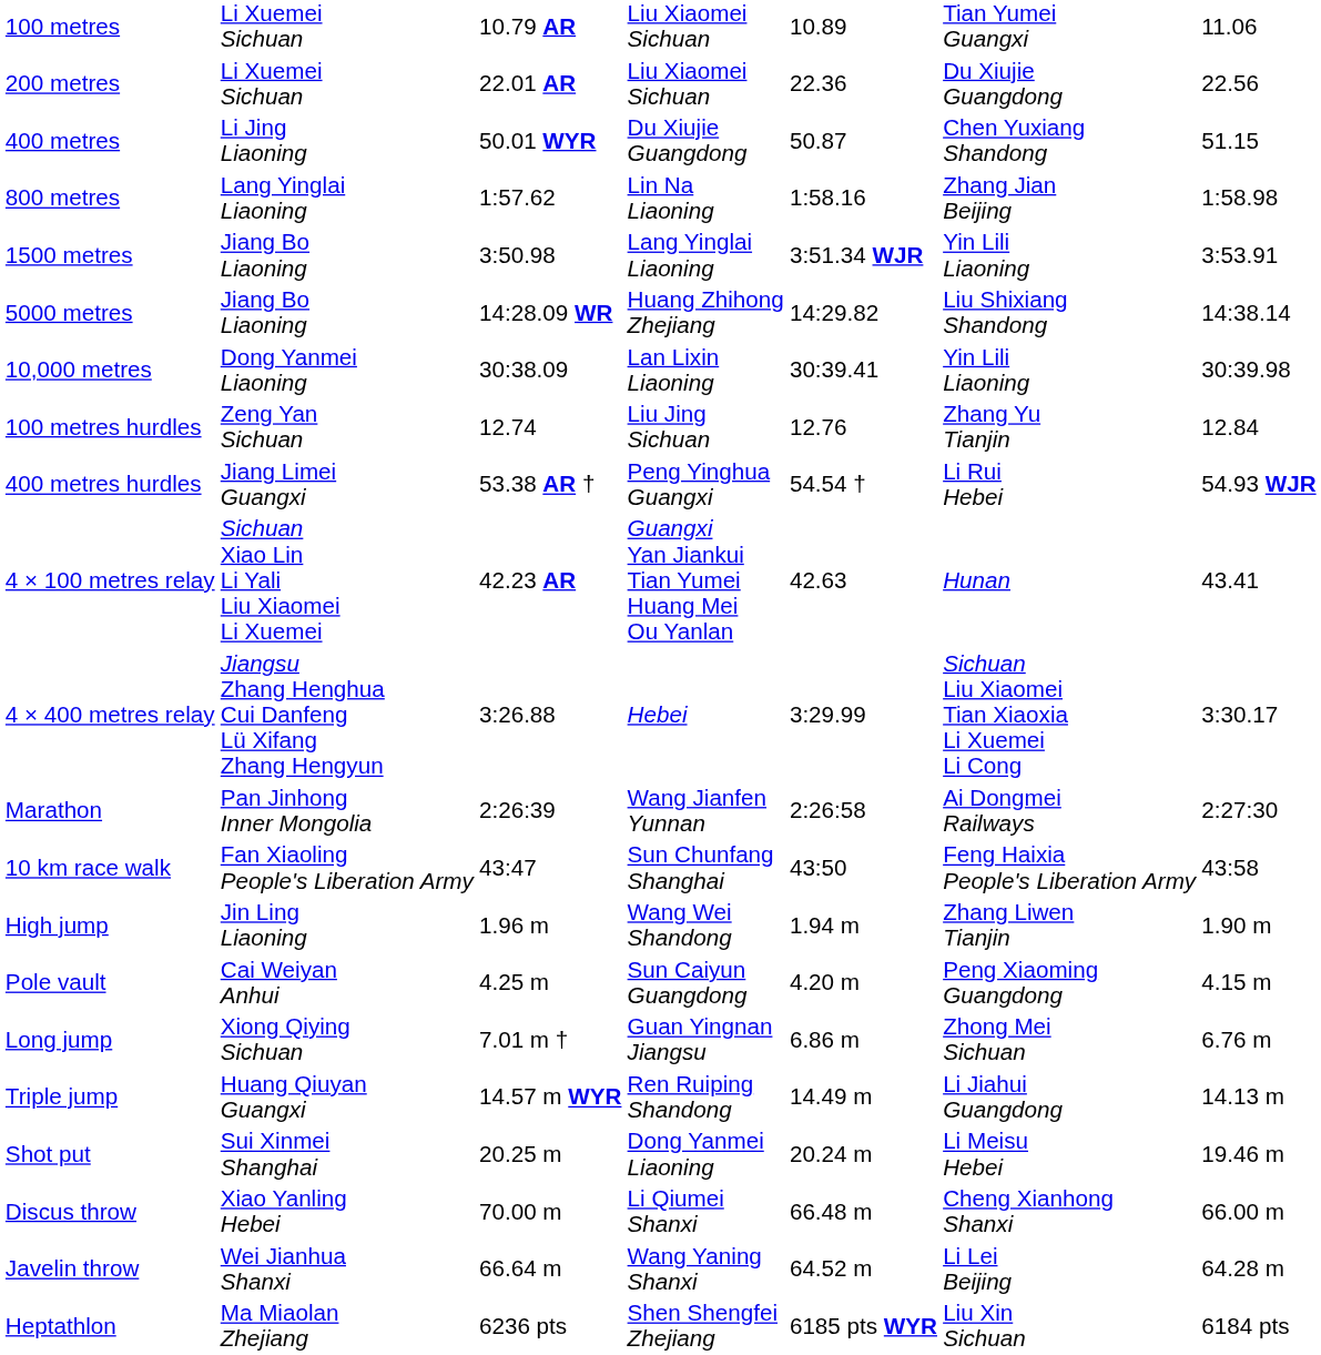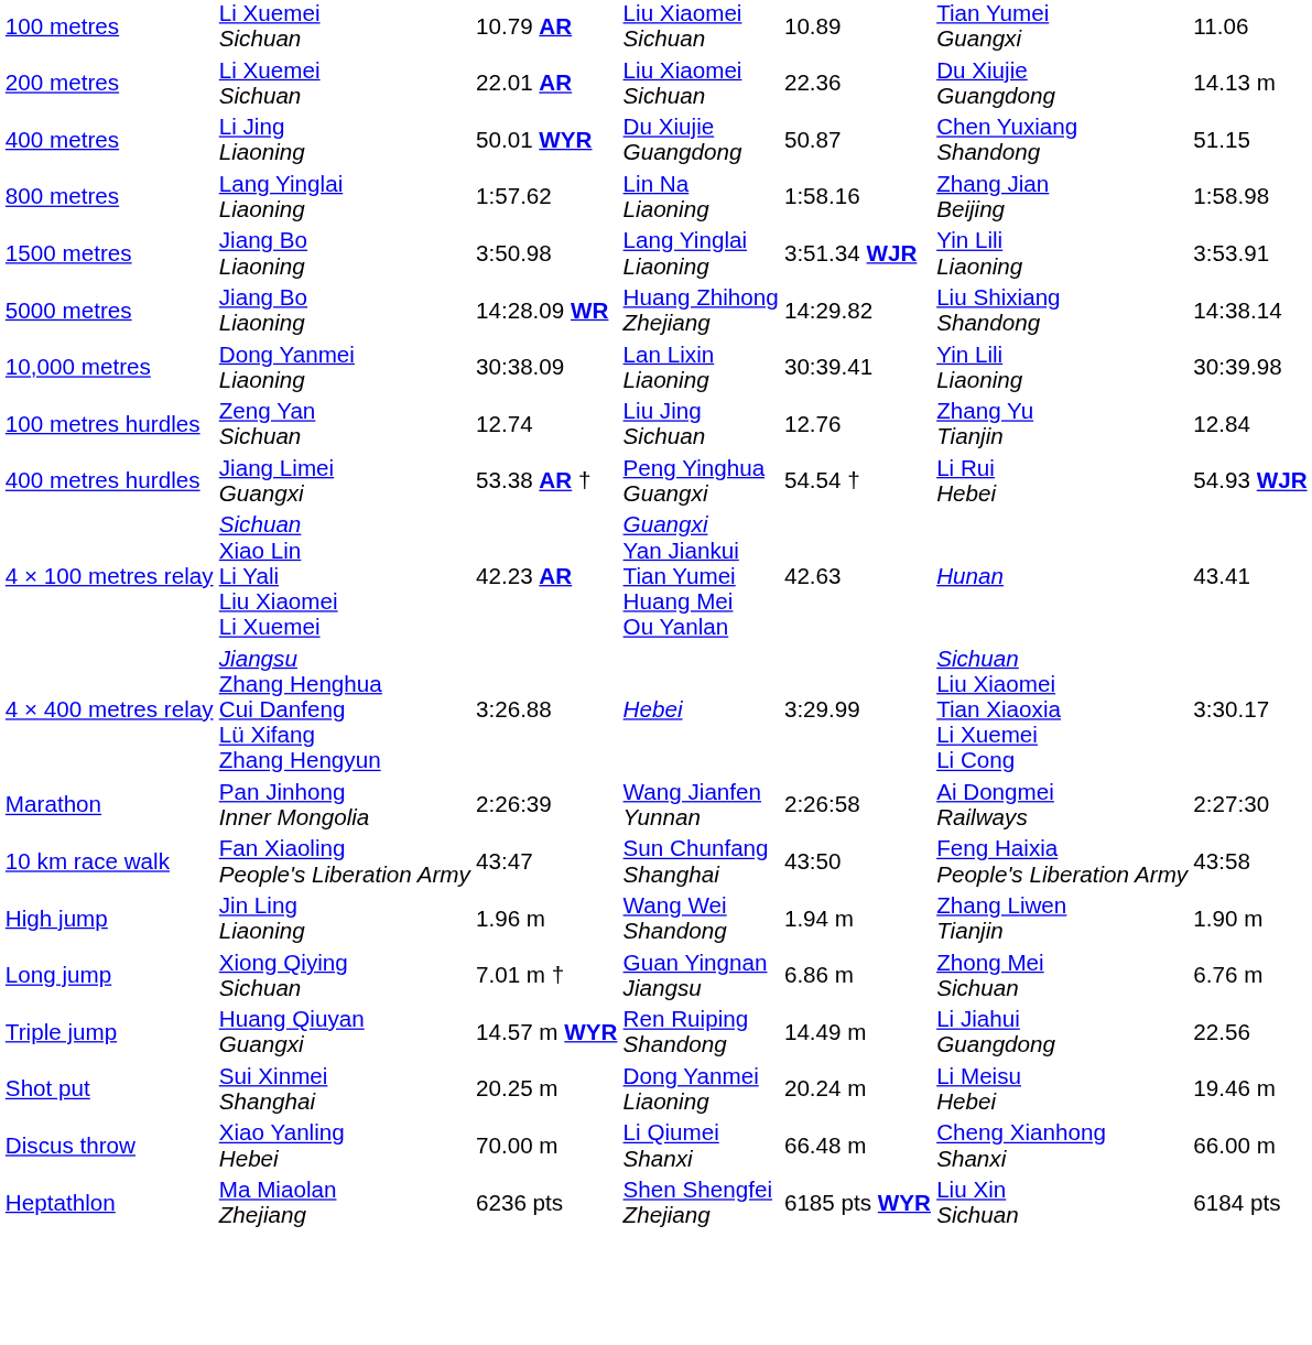200 metres | column 7: 22.56 -> 14.13 m
- row: Pole vault | Cai Weiyan Anhui | 4.25 m | Sun Caiyun Guangdong | 4.20 m | Peng Xiaoming Guangdong | 4.15 m
Triple jump | column 7: 14.13 m -> 22.56
- row: Javelin throw | Wei Jianhua Shanxi | 66.64 m | Wang Yaning Shanxi | 64.52 m | Li Lei Beijing | 64.28 m
